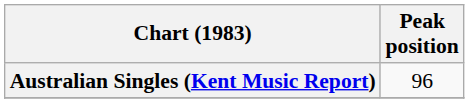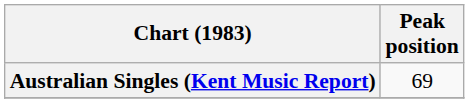Australian Singles (Kent Music Report) | Peak position: 96 -> 69
